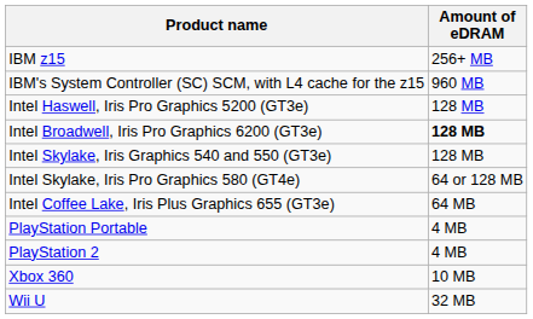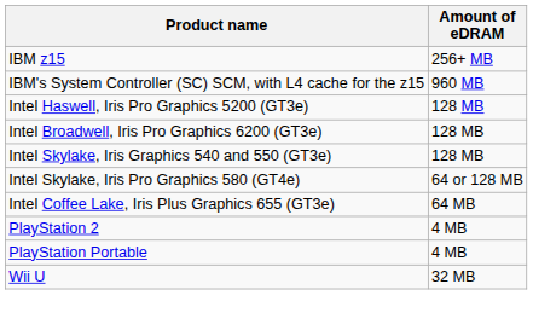Intel Broadwell, Iris Pro Graphics 6200 (GT3e) | Amount of eDRAM: bold -> normal
rows swapped: PlayStation 2 <-> PlayStation Portable
- row: Xbox 360 | 10 MB
